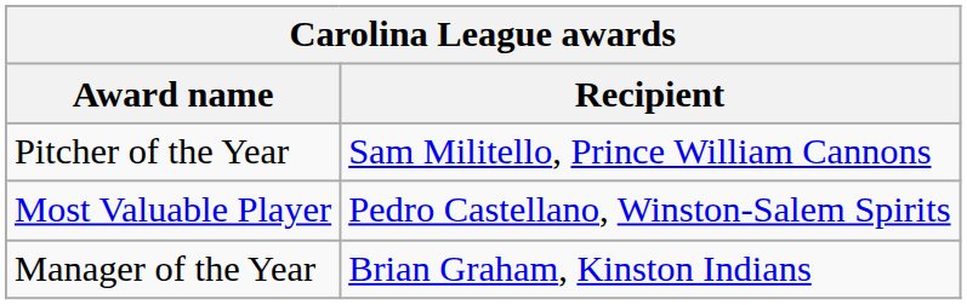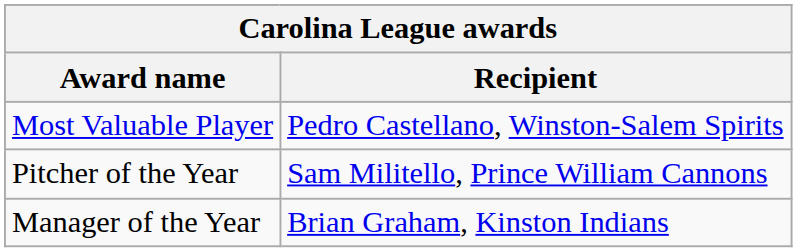rows swapped: Most Valuable Player <-> Pitcher of the Year
